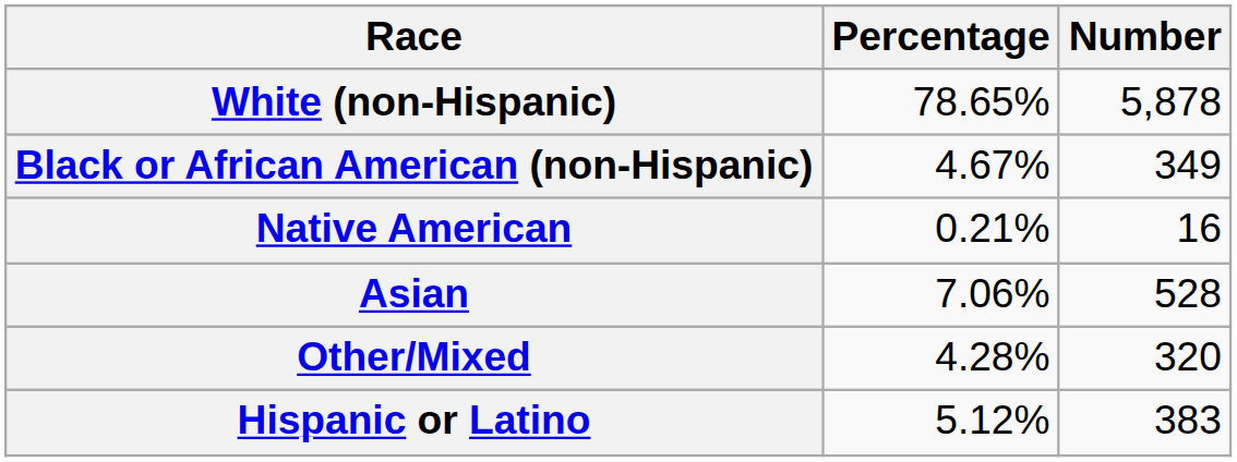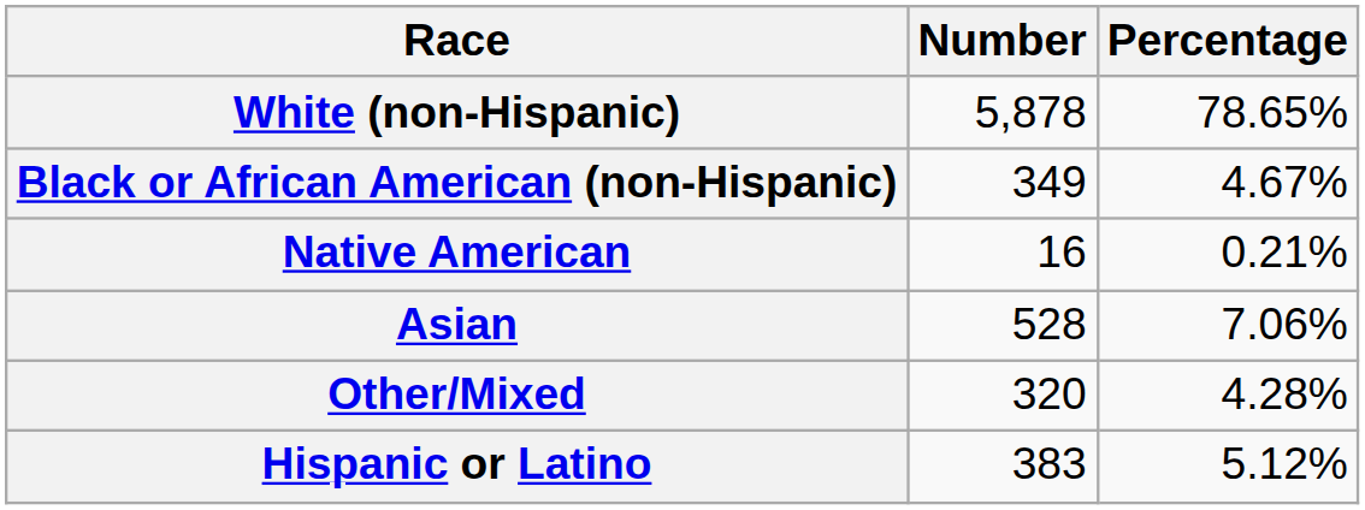columns swapped: Number <-> Percentage
